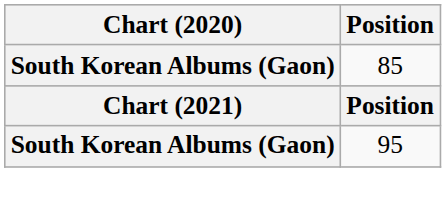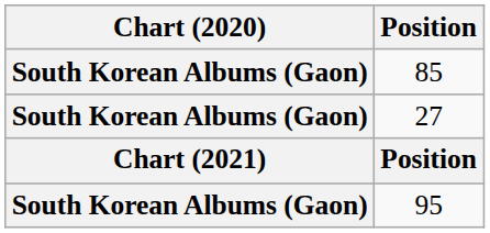+ row: South Korean Albums (Gaon) | 27
